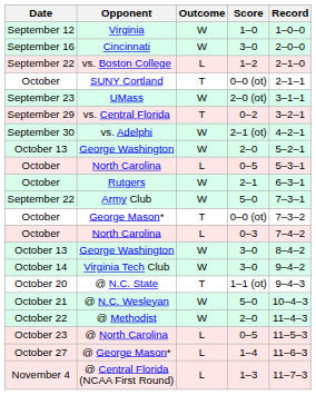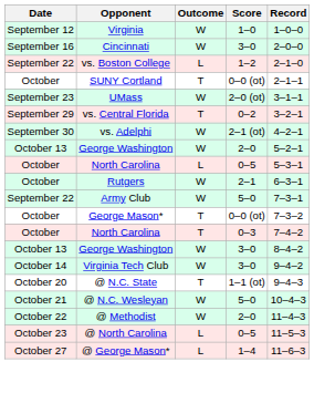North Carolina / 0–3 | Outcome: L -> T
- row: November 4 | @ Central Florida (NCAA First Round) | L | 1–3 | 11–7–3
